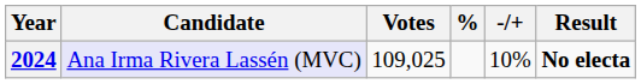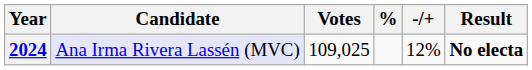2024 | -/+: 10% -> 12%
